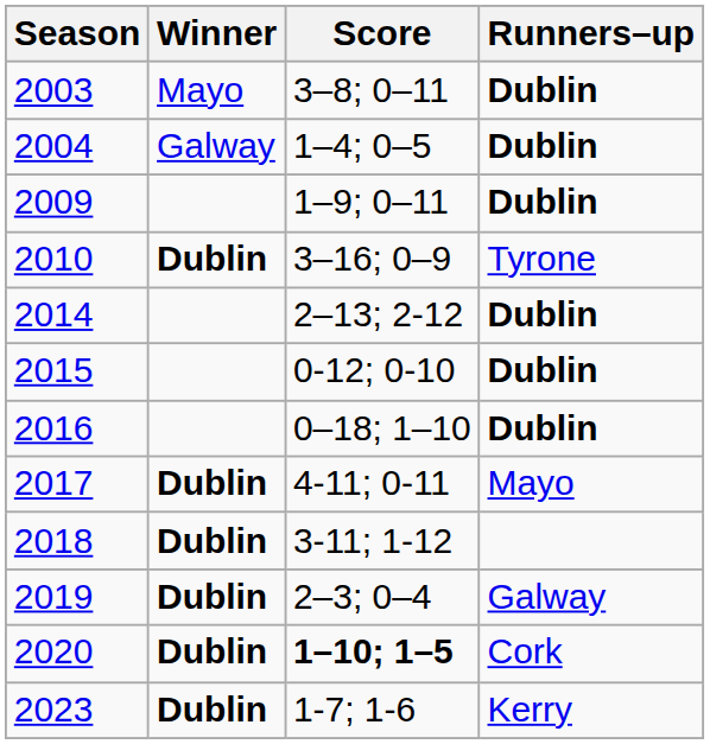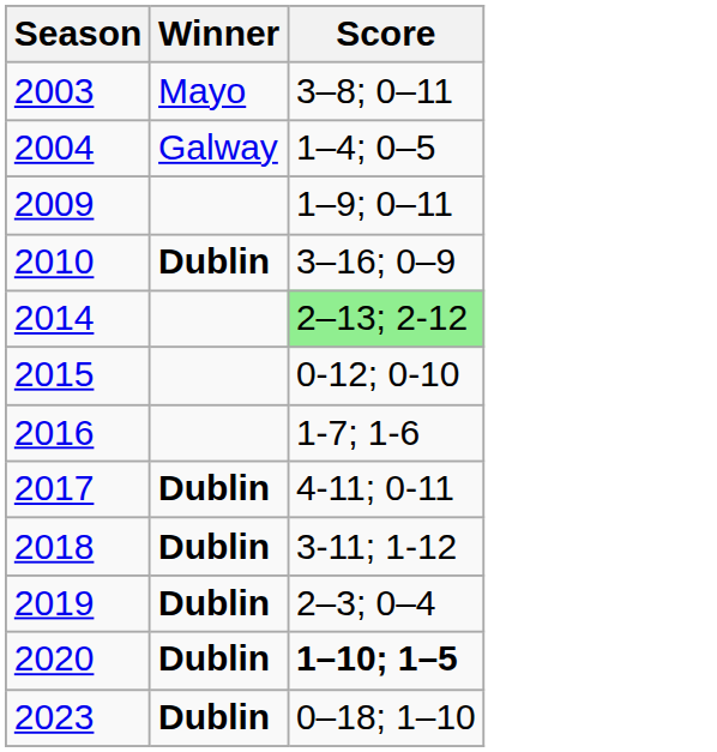- column: Runners–up | Dublin | Dublin | Dublin | Tyrone | Dublin | Dublin | Dublin | Mayo | Galway | Cork | Kerry
2014 | Score: no background -> lightgreen background
2016 | Score: 0–18; 1–10 -> 1-7; 1-6
2023 | Score: 1-7; 1-6 -> 0–18; 1–10
